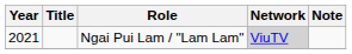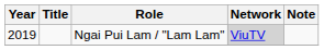Ngai Pui Lam / "Lam Lam" | Year: 2021 -> 2019
